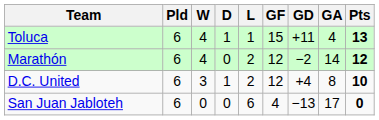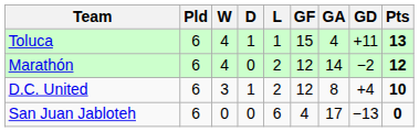columns swapped: GA <-> GD
